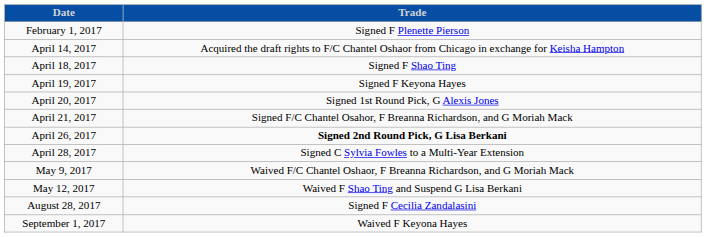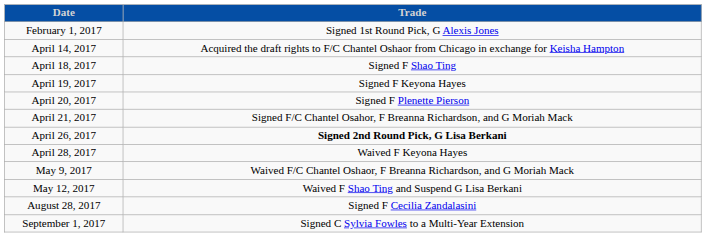February 1, 2017 | column 2: Signed F Plenette Pierson -> Signed 1st Round Pick, G Alexis Jones
April 20, 2017 | column 2: Signed 1st Round Pick, G Alexis Jones -> Signed F Plenette Pierson
April 28, 2017 | column 2: Signed C Sylvia Fowles to a Multi-Year Extension -> Waived F Keyona Hayes
September 1, 2017 | column 2: Waived F Keyona Hayes -> Signed C Sylvia Fowles to a Multi-Year Extension
